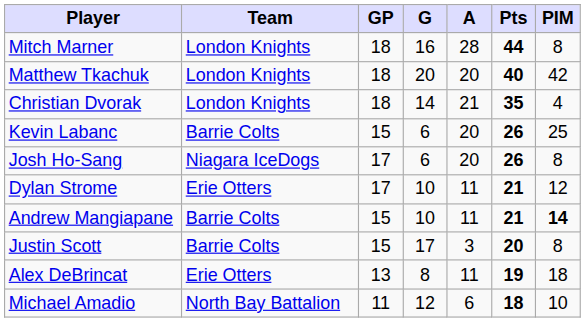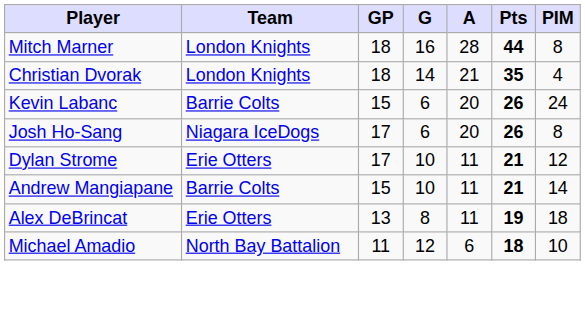- row: Matthew Tkachuk | London Knights | 18 | 20 | 20 | 40 | 42
Kevin Labanc | PIM: 25 -> 24
Andrew Mangiapane | PIM: bold -> normal
- row: Justin Scott | Barrie Colts | 15 | 17 | 3 | 20 | 8
